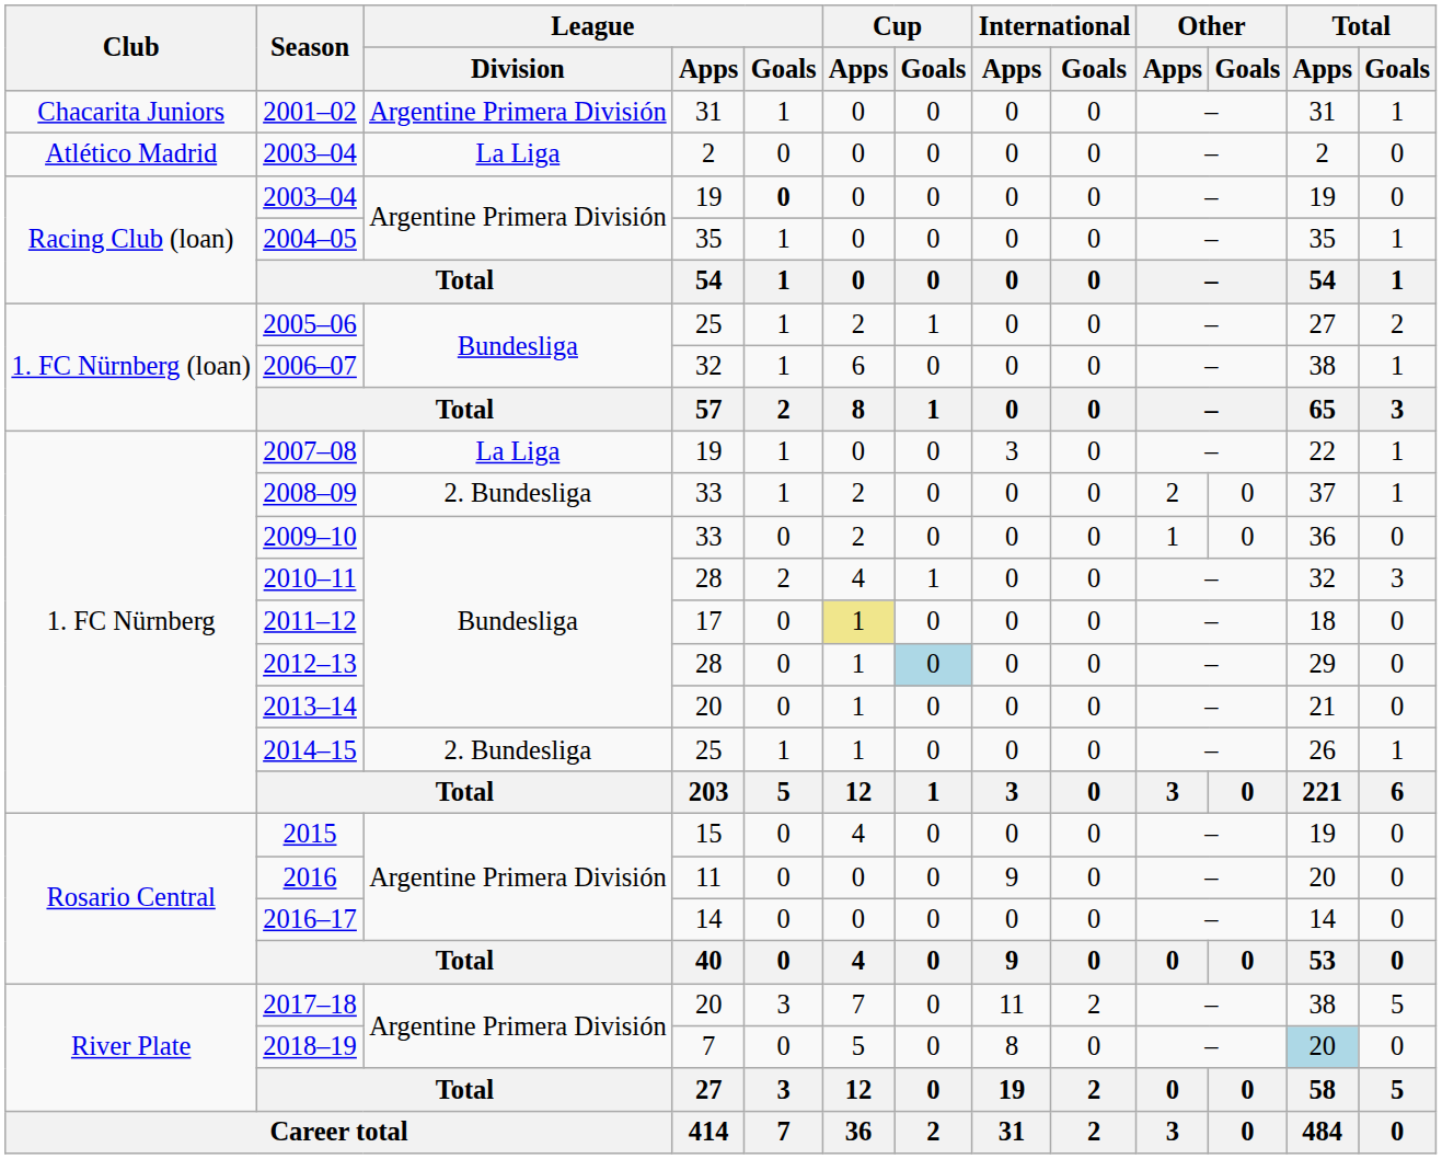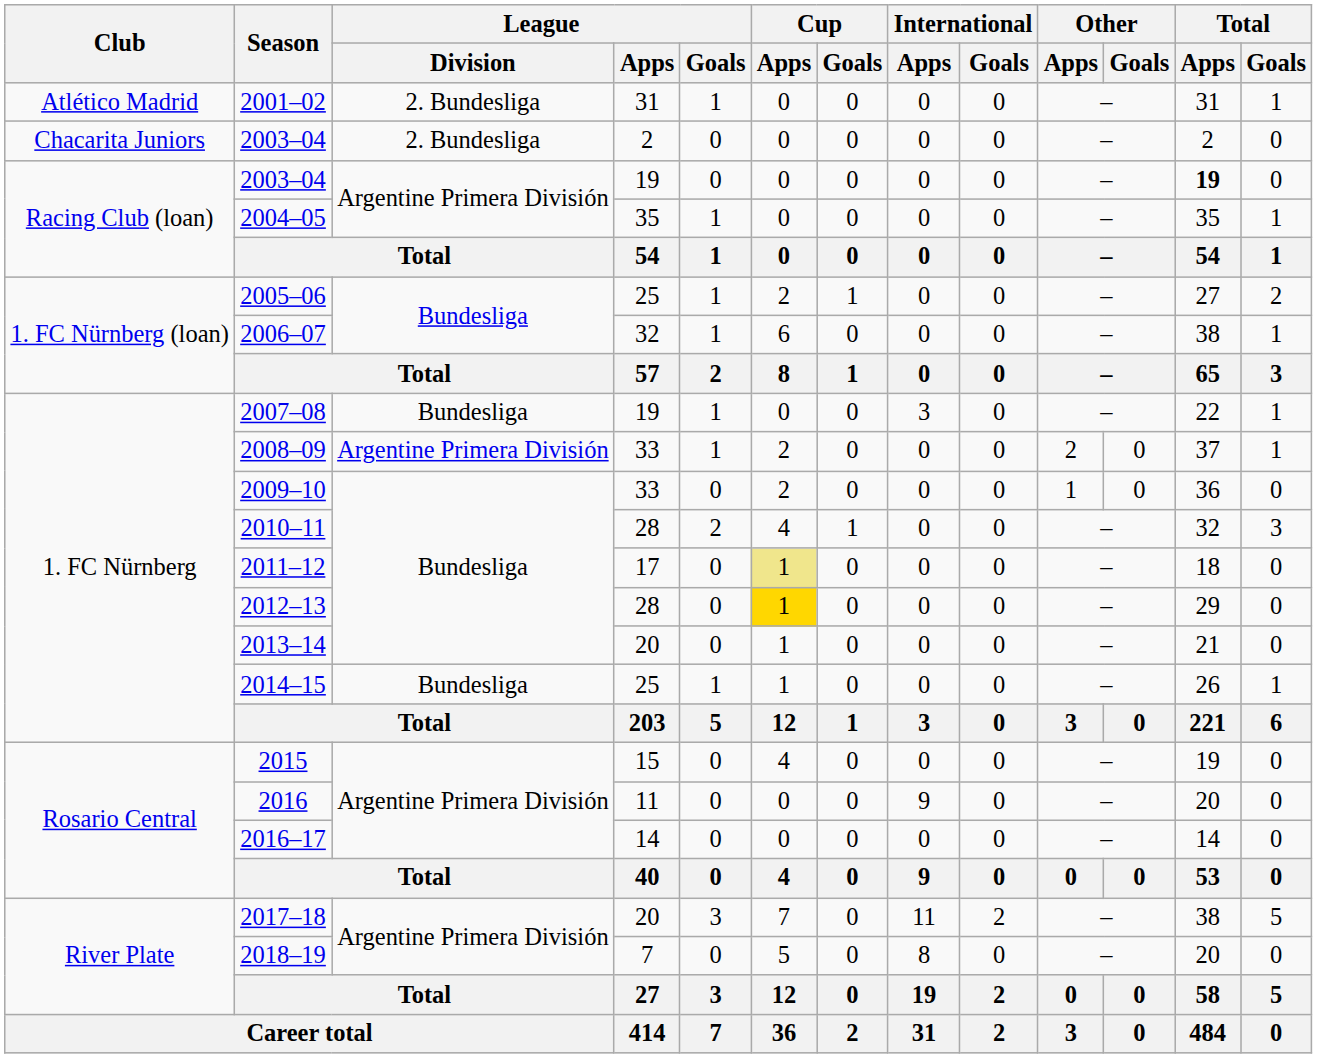2001–02 | Club: Chacarita Juniors -> Atlético Madrid
2001–02 | League / Division: Argentine Primera División -> 2. Bundesliga
2003–04 / 2 | Club: Atlético Madrid -> Chacarita Juniors
2003–04 / 2 | League / Division: La Liga -> 2. Bundesliga
2003–04 / 19 | League / Goals: bold -> normal
2003–04 / 19 | Total / Apps: normal -> bold
2007–08 | League / Division: La Liga -> Bundesliga
2008–09 | League / Division: 2. Bundesliga -> Argentine Primera División
2012–13 | Cup / Apps: no background -> gold background
2012–13 | Cup / Goals: lightblue background -> no background
2014–15 | League / Division: 2. Bundesliga -> Bundesliga
2018–19 | Total / Apps: lightblue background -> no background
